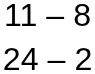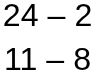rows swapped: 24 – 2 <-> 11 – 8
